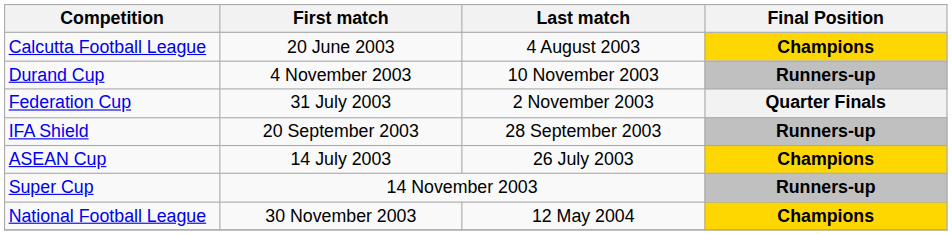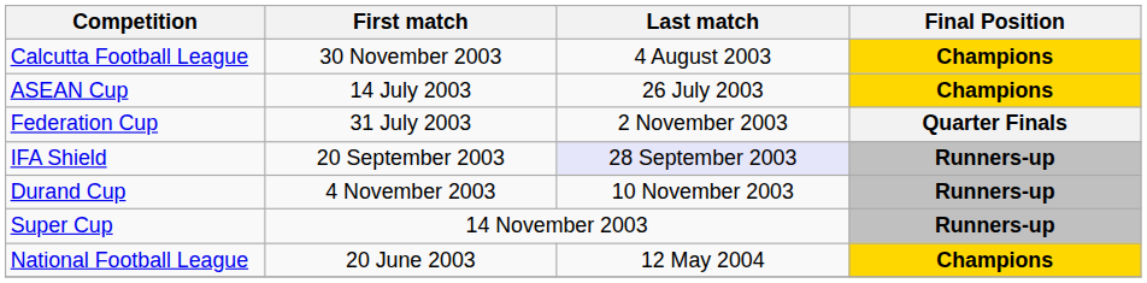Calcutta Football League | First match: 20 June 2003 -> 30 November 2003
rows swapped: ASEAN Cup <-> Durand Cup
IFA Shield | Last match: no background -> lavender background
National Football League | First match: 30 November 2003 -> 20 June 2003
